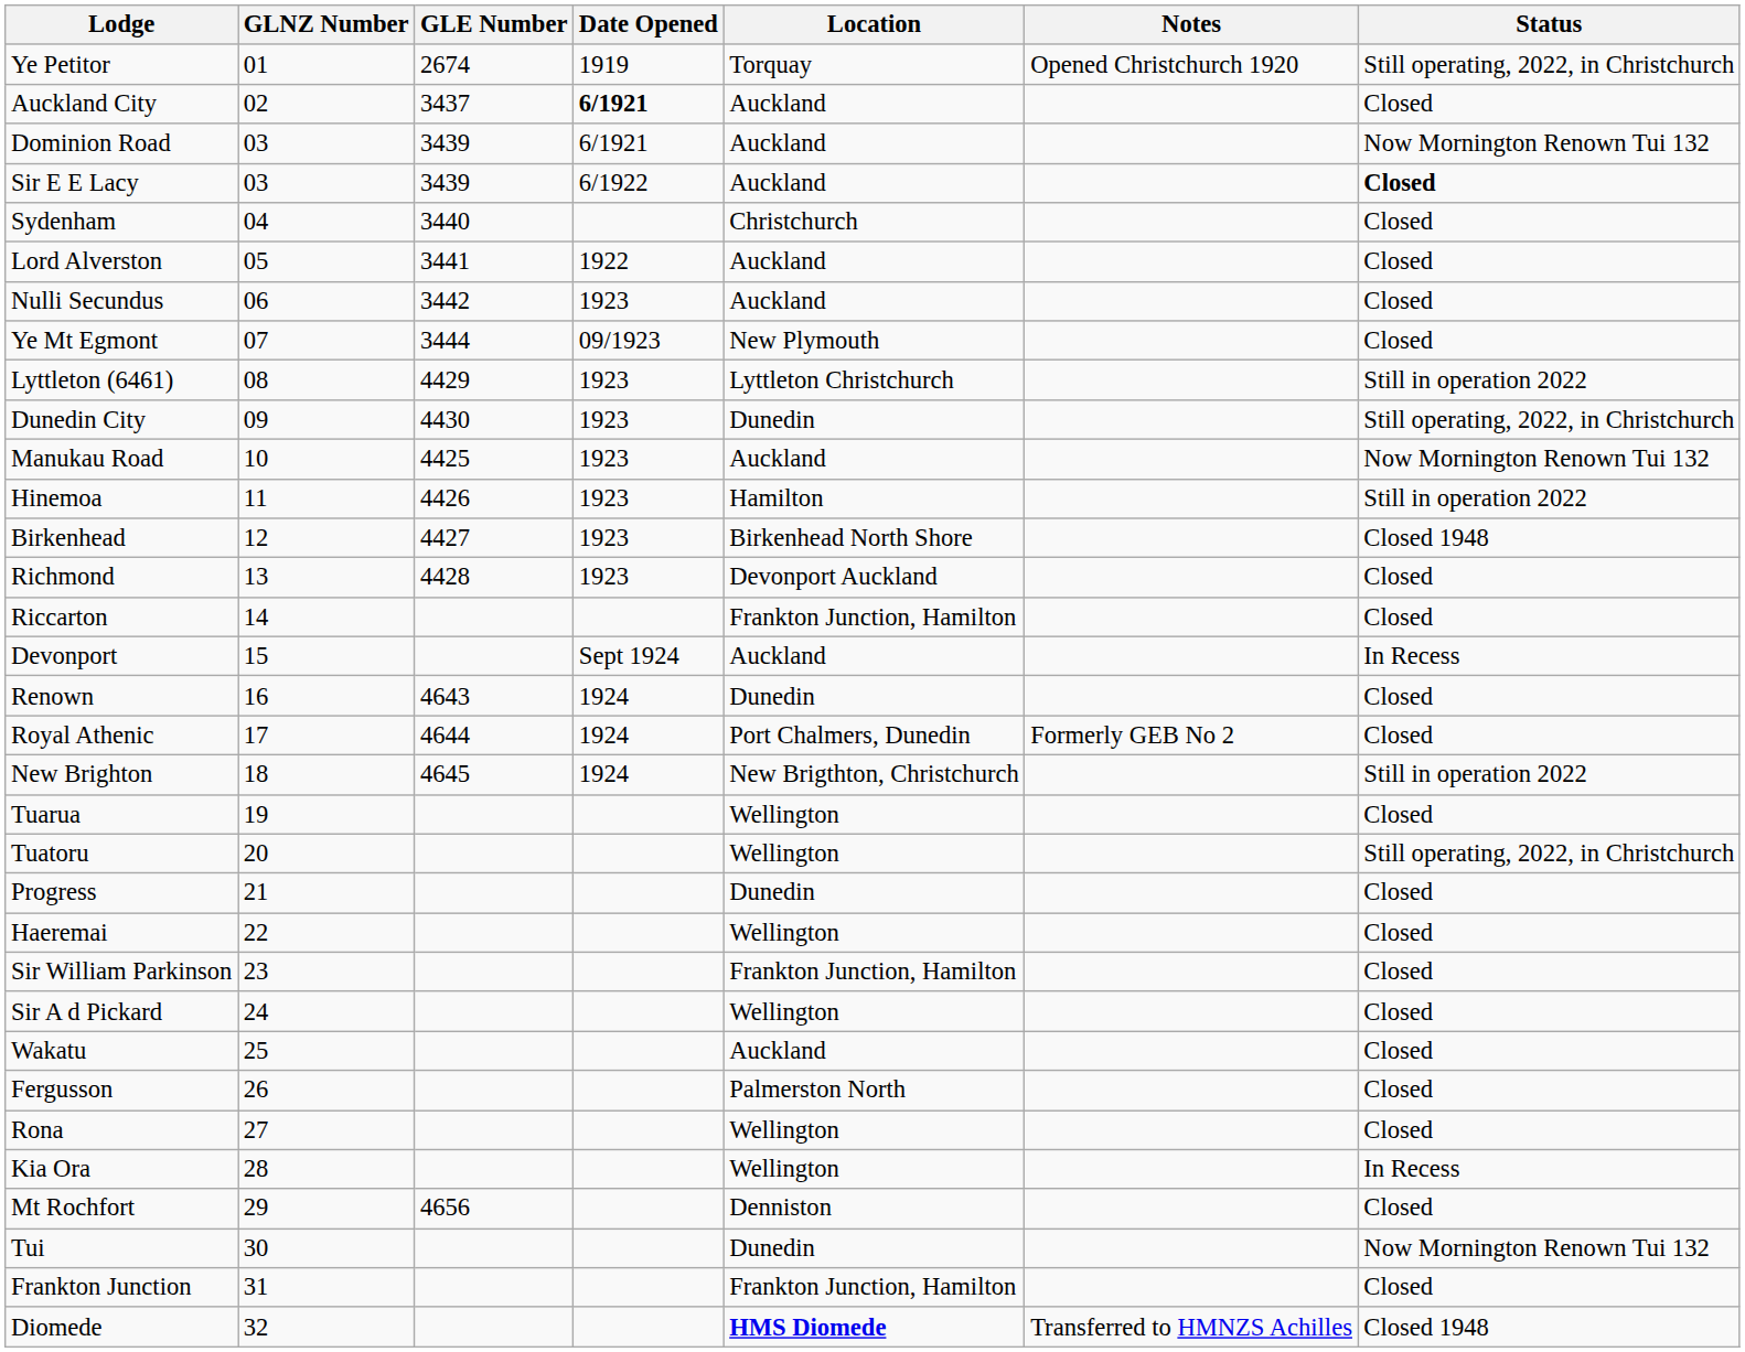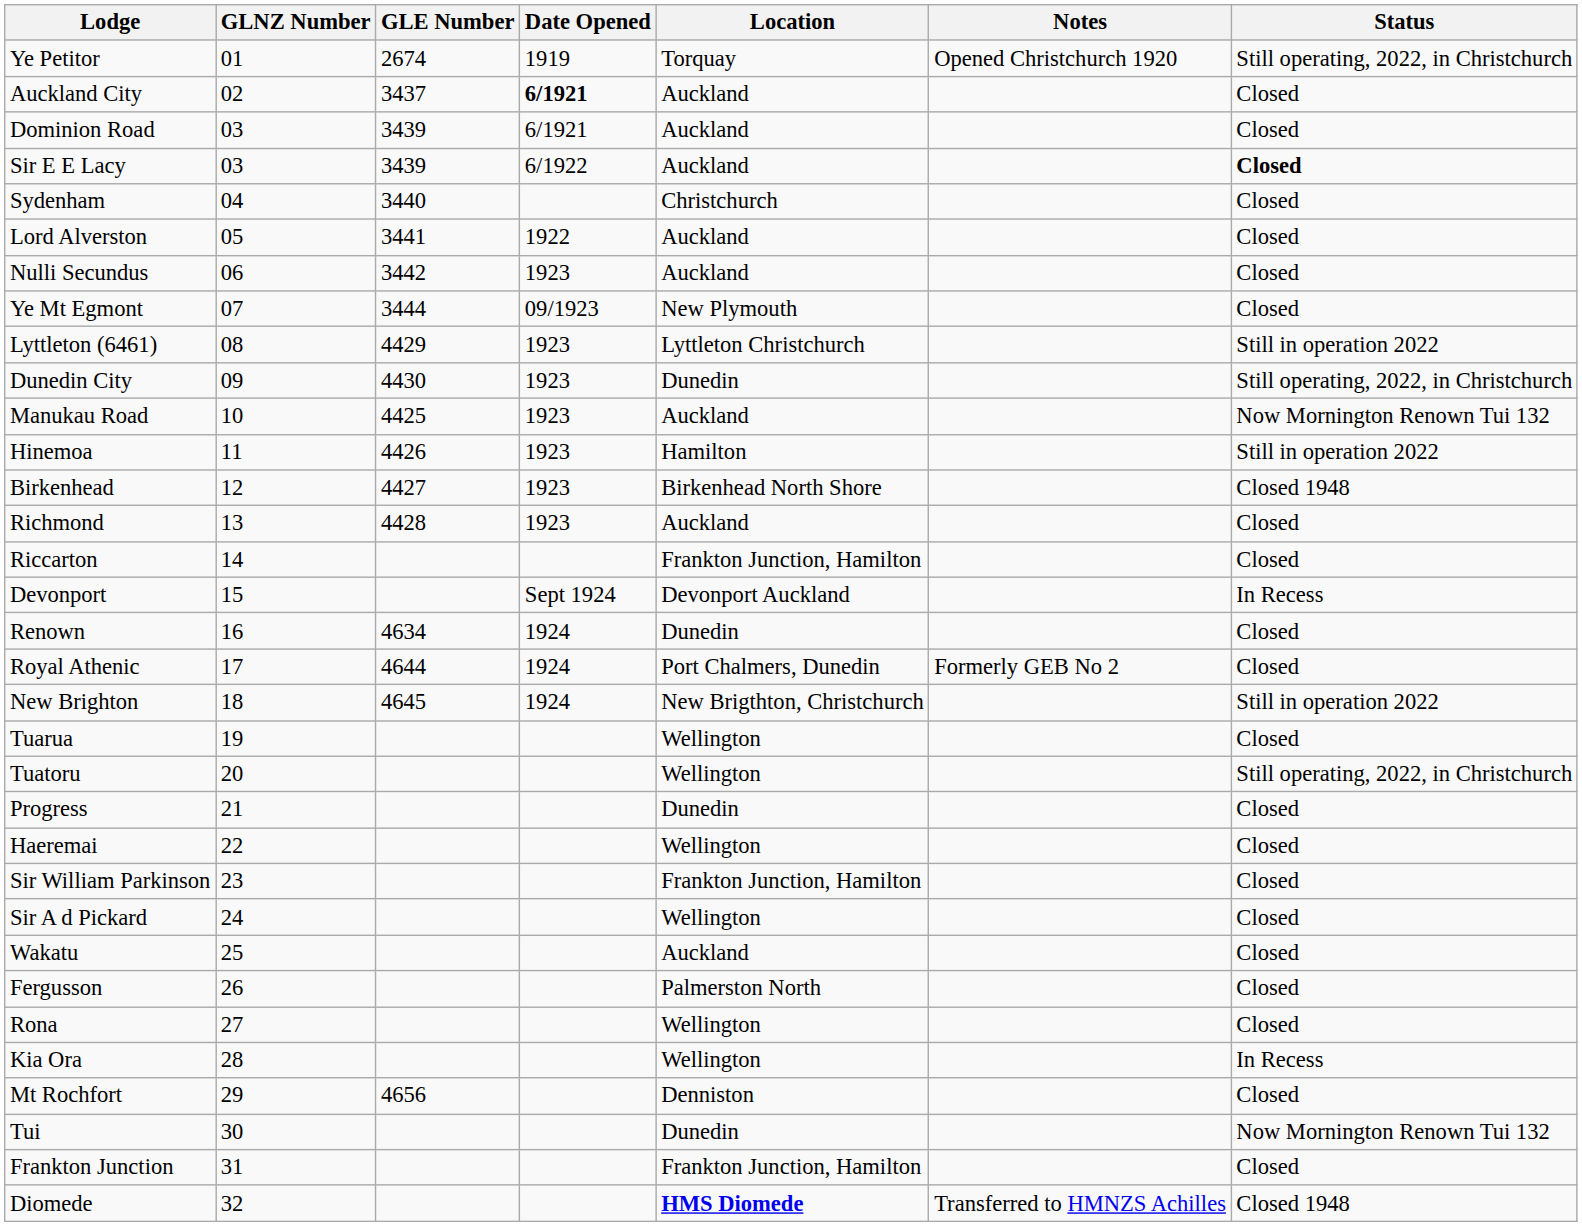Dominion Road | Status: Now Mornington Renown Tui 132 -> Closed
Richmond | Location: Devonport Auckland -> Auckland
Devonport | Location: Auckland -> Devonport Auckland
Renown | GLE Number: 4643 -> 4634
